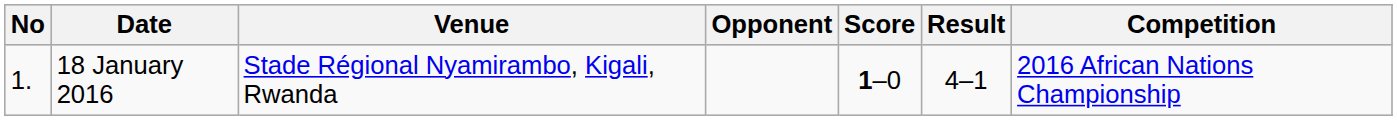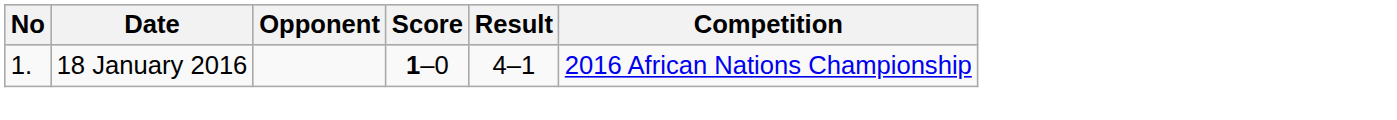- column: Venue | Stade Régional Nyamirambo, Kigali, Rwanda
